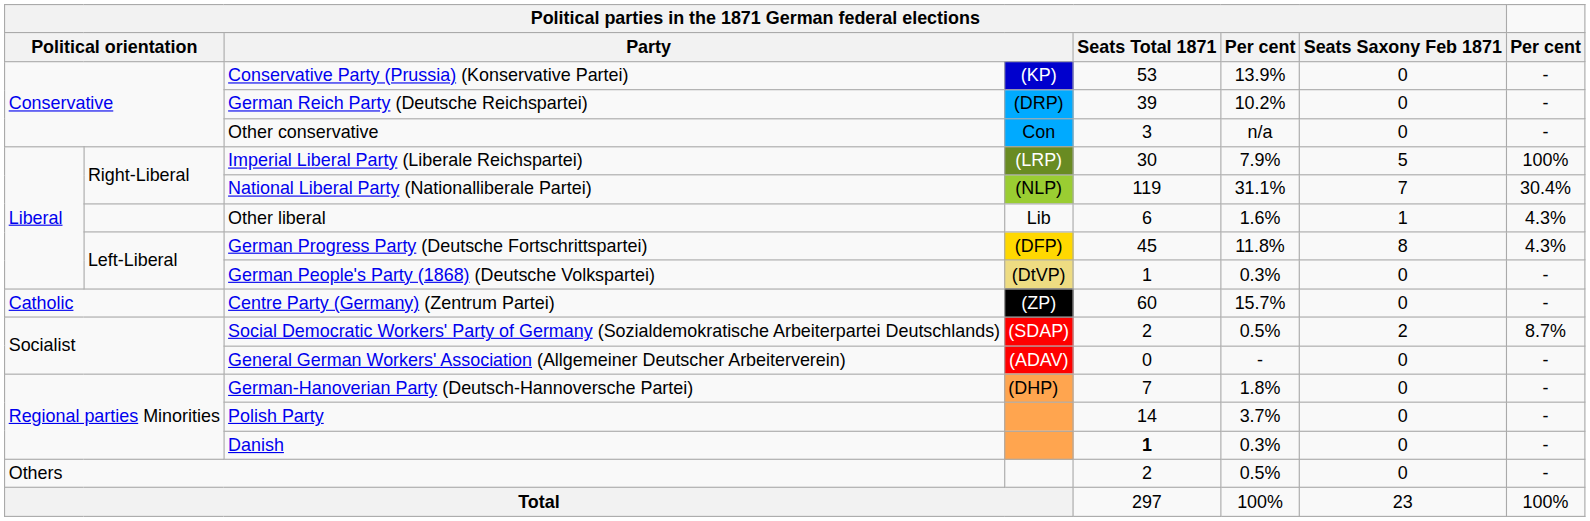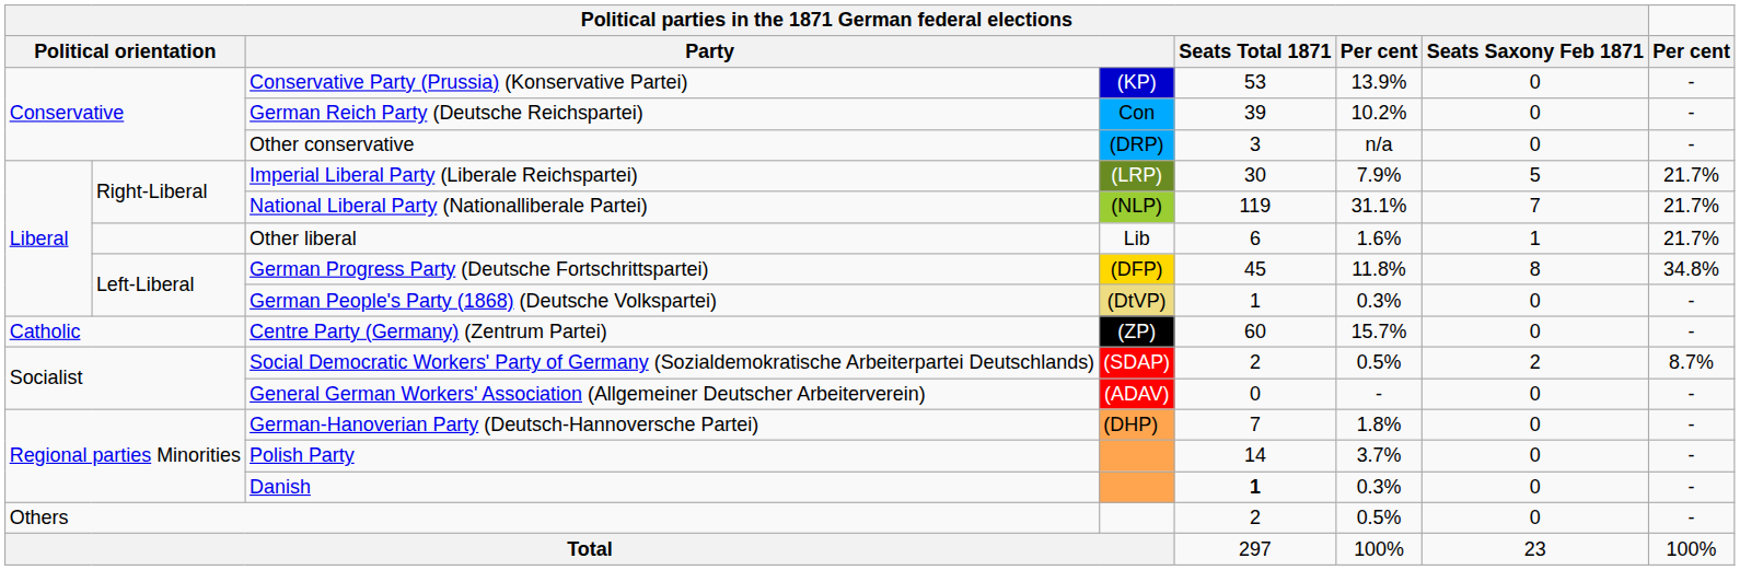German Reich Party (Deutsche Reichspartei) | column 4: (DRP) -> Con
Other conservative | column 4: Con -> (DRP)
Imperial Liberal Party (Liberale Reichspartei) | Per cent: 100% -> 21.7%
National Liberal Party (Nationalliberale Partei) | Per cent: 30.4% -> 21.7%
Other liberal | Per cent: 4.3% -> 21.7%
German Progress Party (Deutsche Fortschrittspartei) | Per cent: 4.3% -> 34.8%
